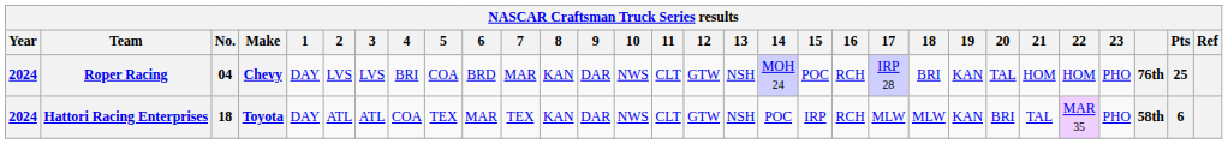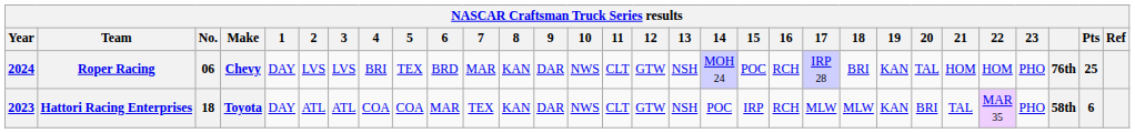Roper Racing | No.: 04 -> 06
Roper Racing | 5: COA -> TEX
Hattori Racing Enterprises | Year: 2024 -> 2023
Hattori Racing Enterprises | 5: TEX -> COA
